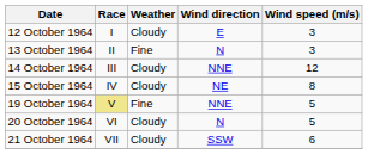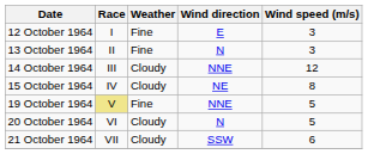12 October 1964 | Weather: Cloudy -> Fine
